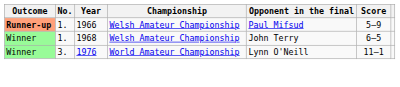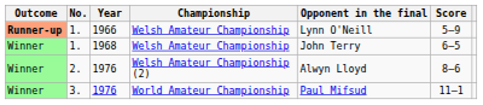1. / 1966 | Opponent in the final: Paul Mifsud -> Lynn O'Neill
+ row: Winner | 2. | 1976 | Welsh Amateur Championship (2) | Alwyn Lloyd | 8–6
3. | Opponent in the final: Lynn O'Neill -> Paul Mifsud
